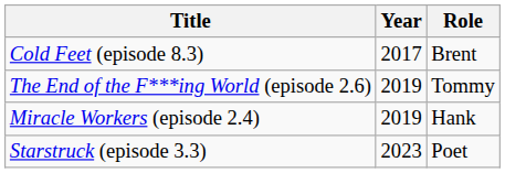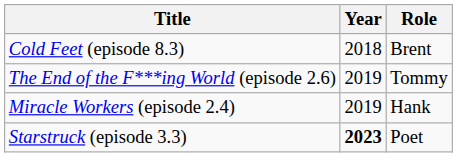Cold Feet (episode 8.3) | Year: 2017 -> 2018
Starstruck (episode 3.3) | Year: normal -> bold
